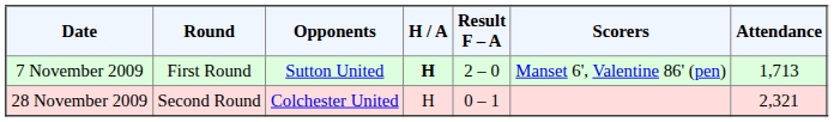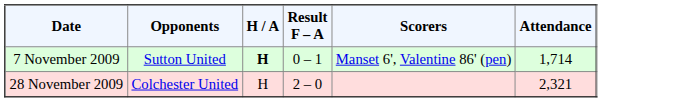- column: Round | First Round | Second Round
7 November 2009 | Result F – A: 2 – 0 -> 0 – 1
7 November 2009 | Attendance: 1,713 -> 1,714
28 November 2009 | Result F – A: 0 – 1 -> 2 – 0
